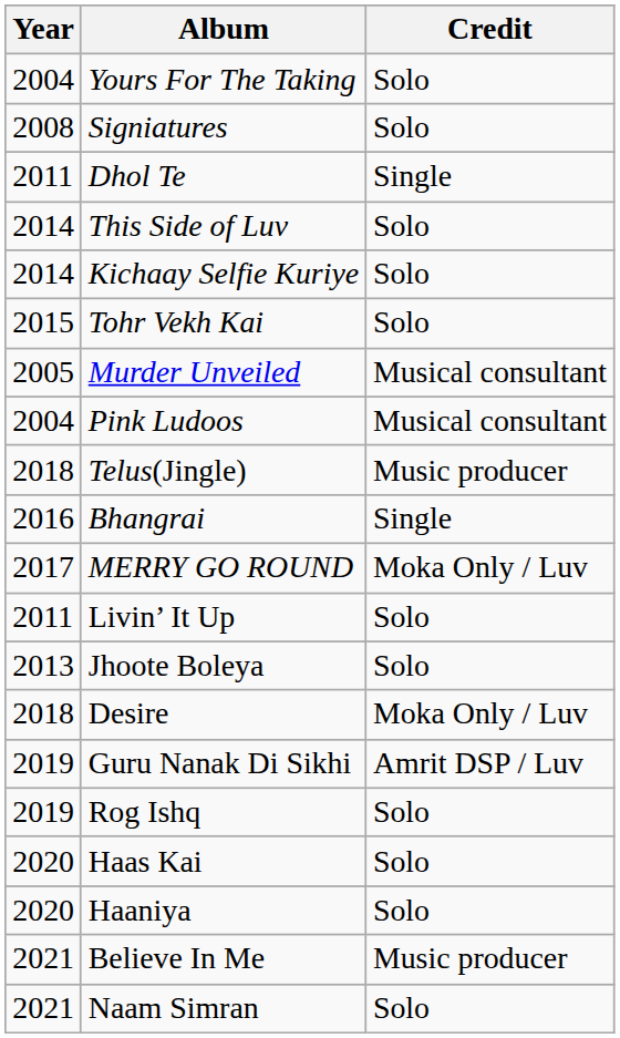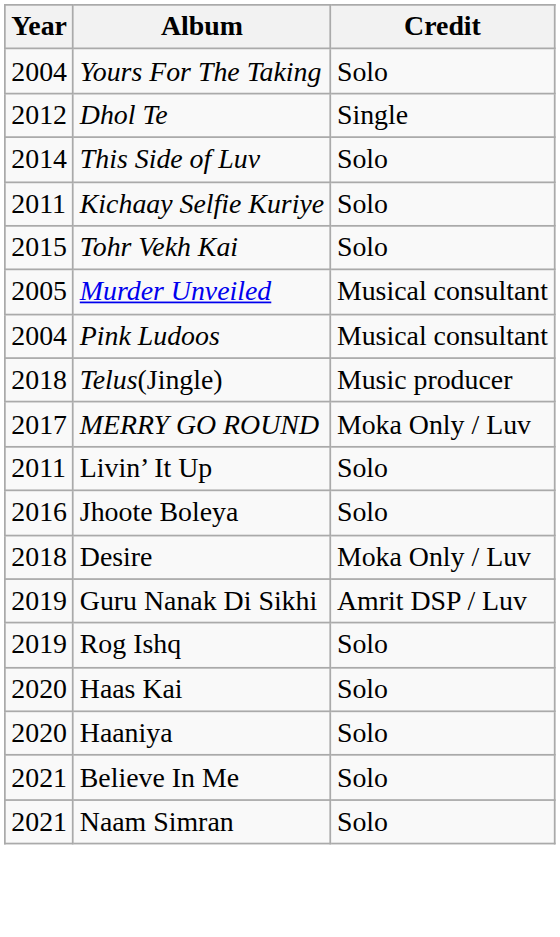- row: 2008 | Signiatures | Solo
Dhol Te | Year: 2011 -> 2012
Kichaay Selfie Kuriye | Year: 2014 -> 2011
- row: 2016 | Bhangrai | Single
Jhoote Boleya | Year: 2013 -> 2016
Believe In Me | Credit: Music producer -> Solo
